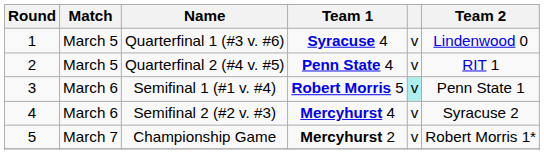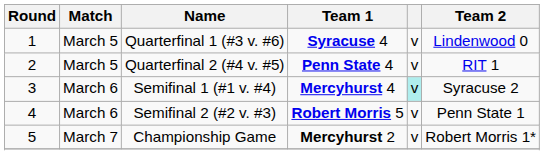Semifinal 1 (#1 v. #4) | Team 1: Robert Morris 5 -> Mercyhurst 4
Semifinal 1 (#1 v. #4) | Team 2: Penn State 1 -> Syracuse 2
Semifinal 2 (#2 v. #3) | Team 1: Mercyhurst 4 -> Robert Morris 5
Semifinal 2 (#2 v. #3) | Team 2: Syracuse 2 -> Penn State 1
